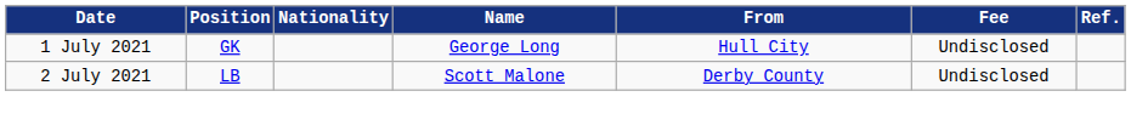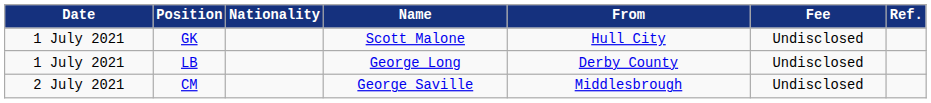GK | Name: George Long -> Scott Malone
LB | Date: 2 July 2021 -> 1 July 2021
LB | Name: Scott Malone -> George Long
+ row: 2 July 2021 | CM | George Saville | Middlesbrough | Undisclosed
